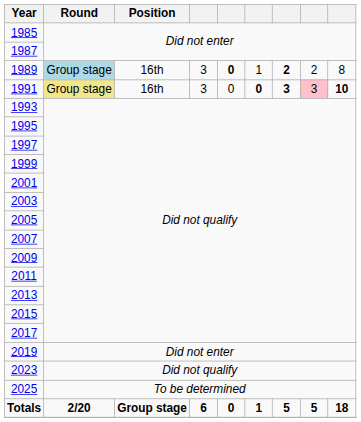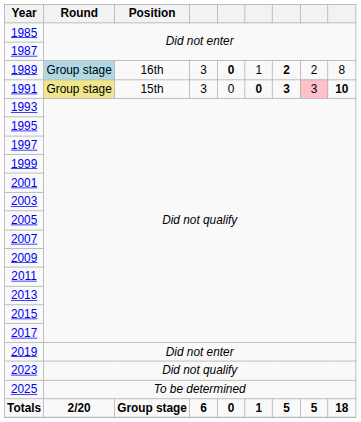1991 | Position: 16th -> 15th
